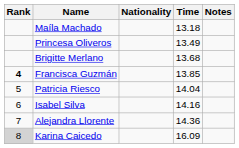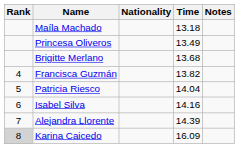Francisca Guzmán | Rank: bold -> normal
Francisca Guzmán | Time: 13.85 -> 13.82
Alejandra Llorente | Time: 14.36 -> 14.39
